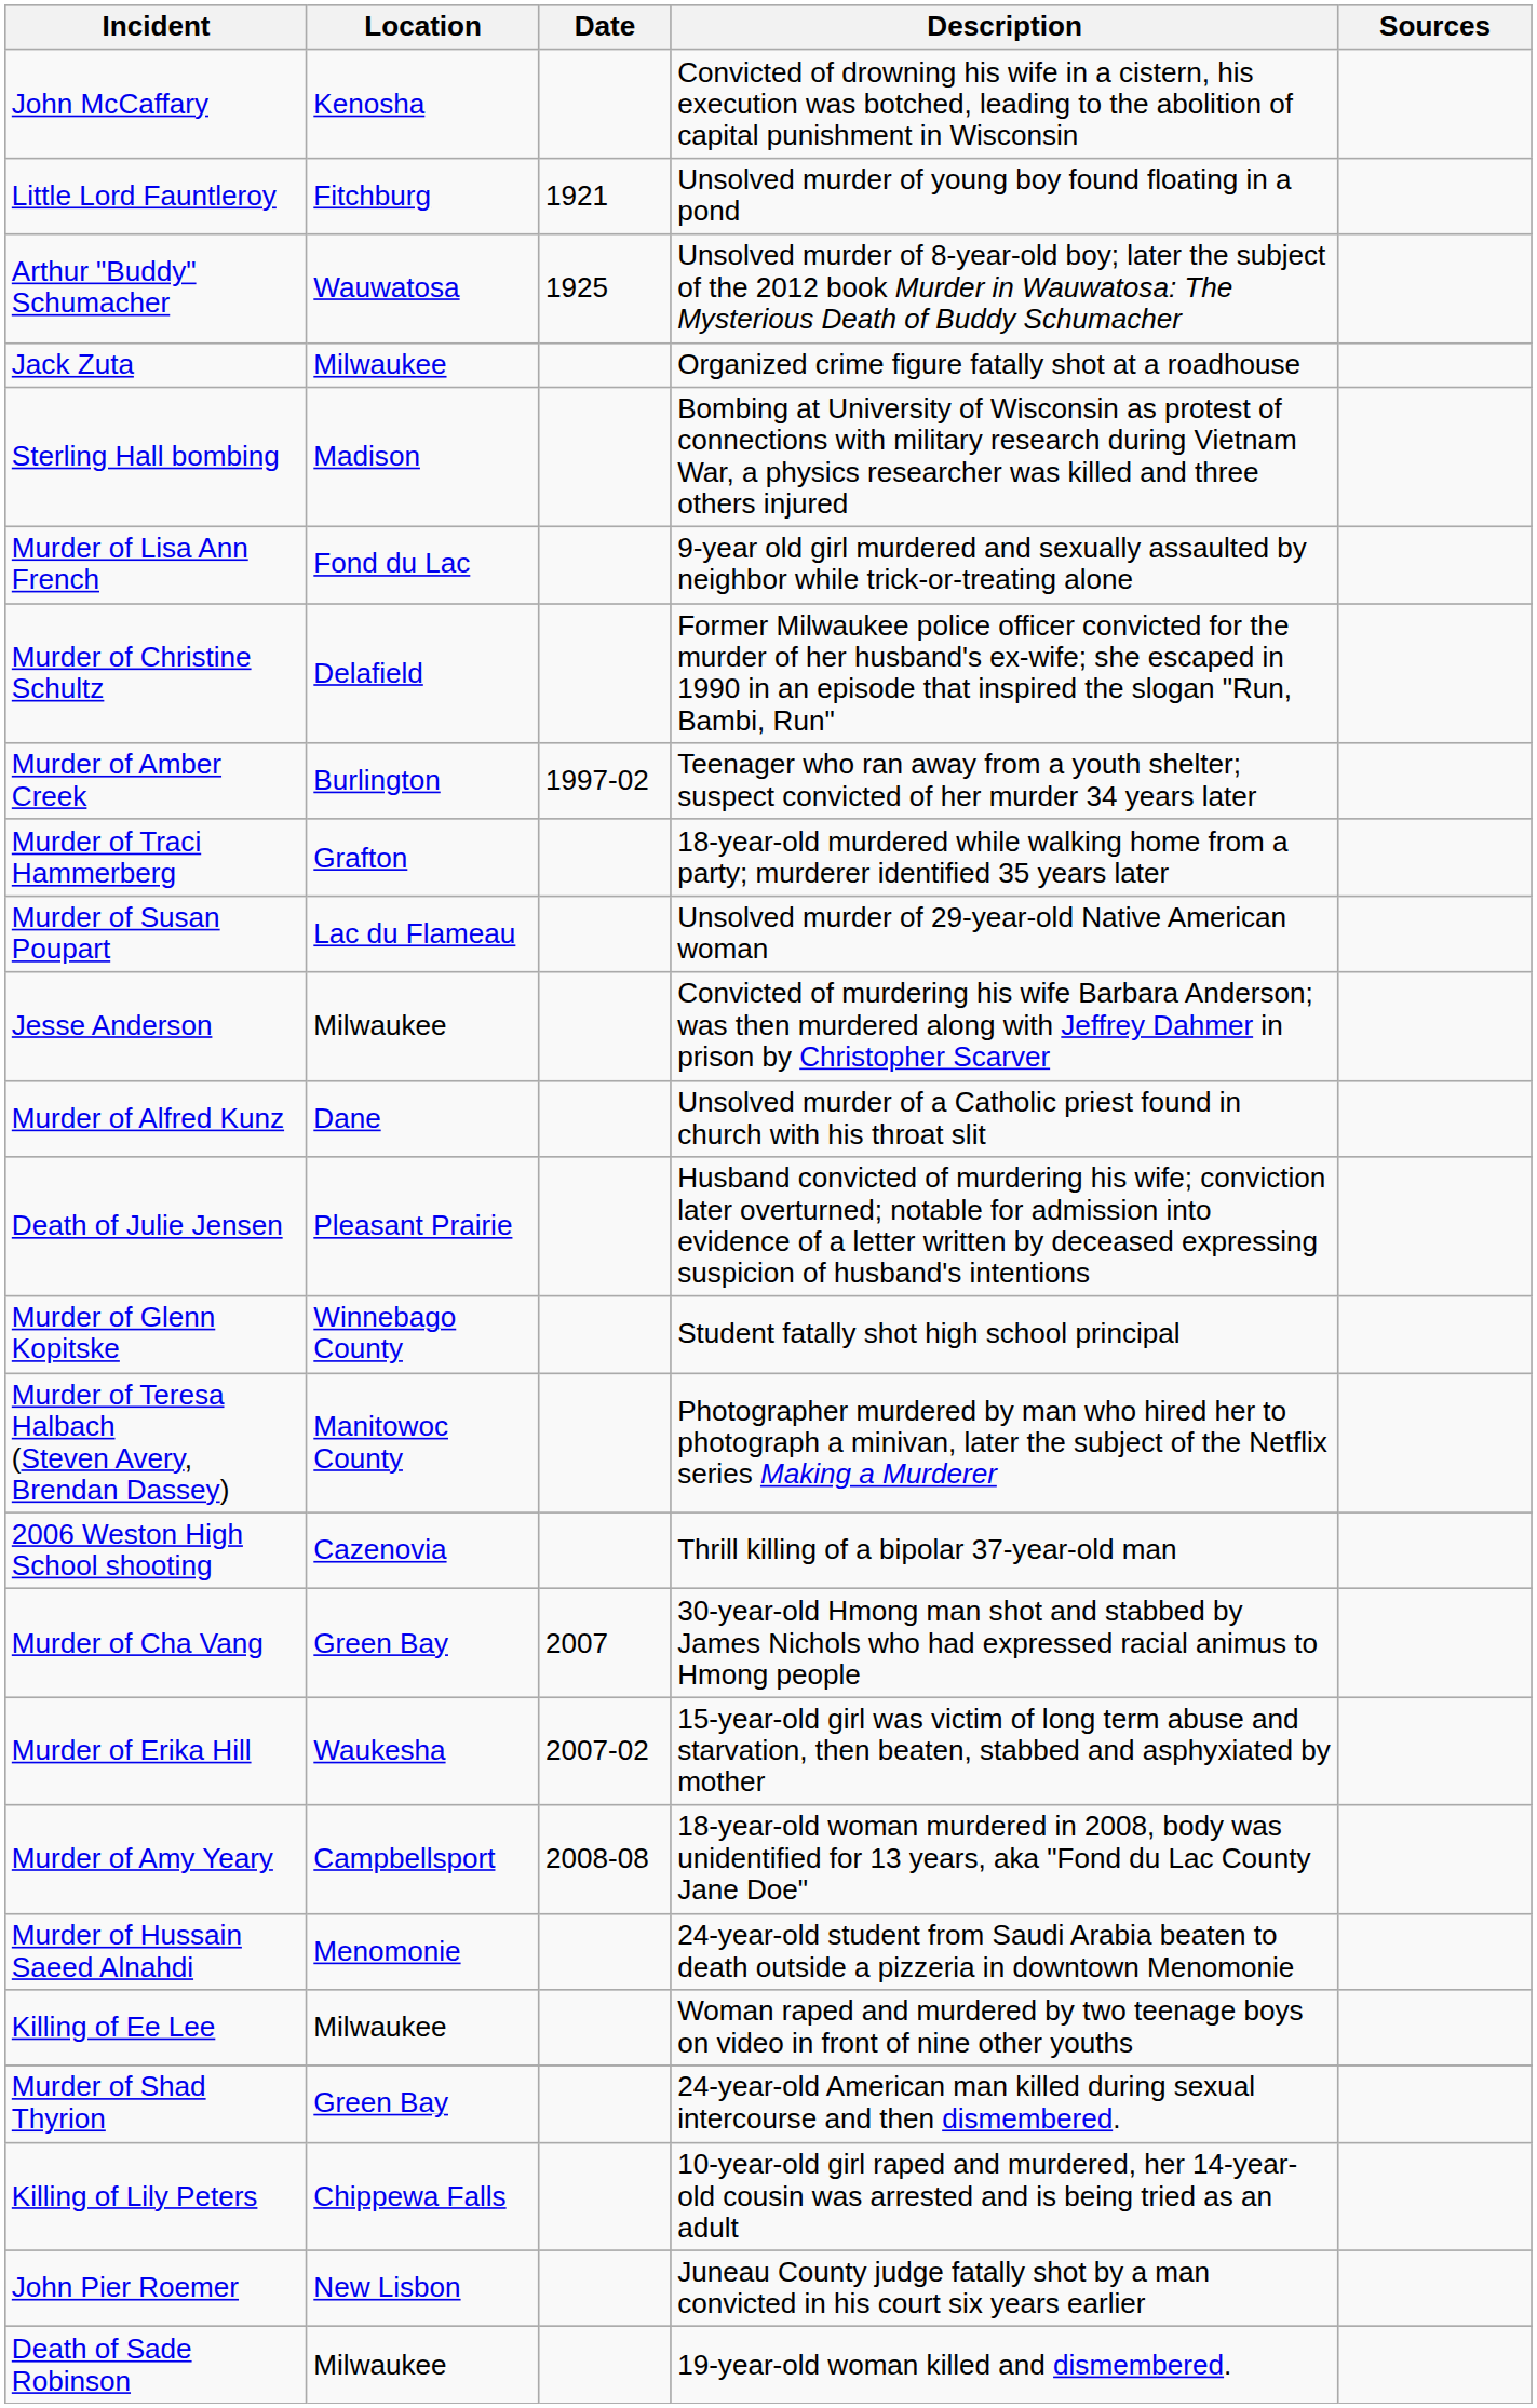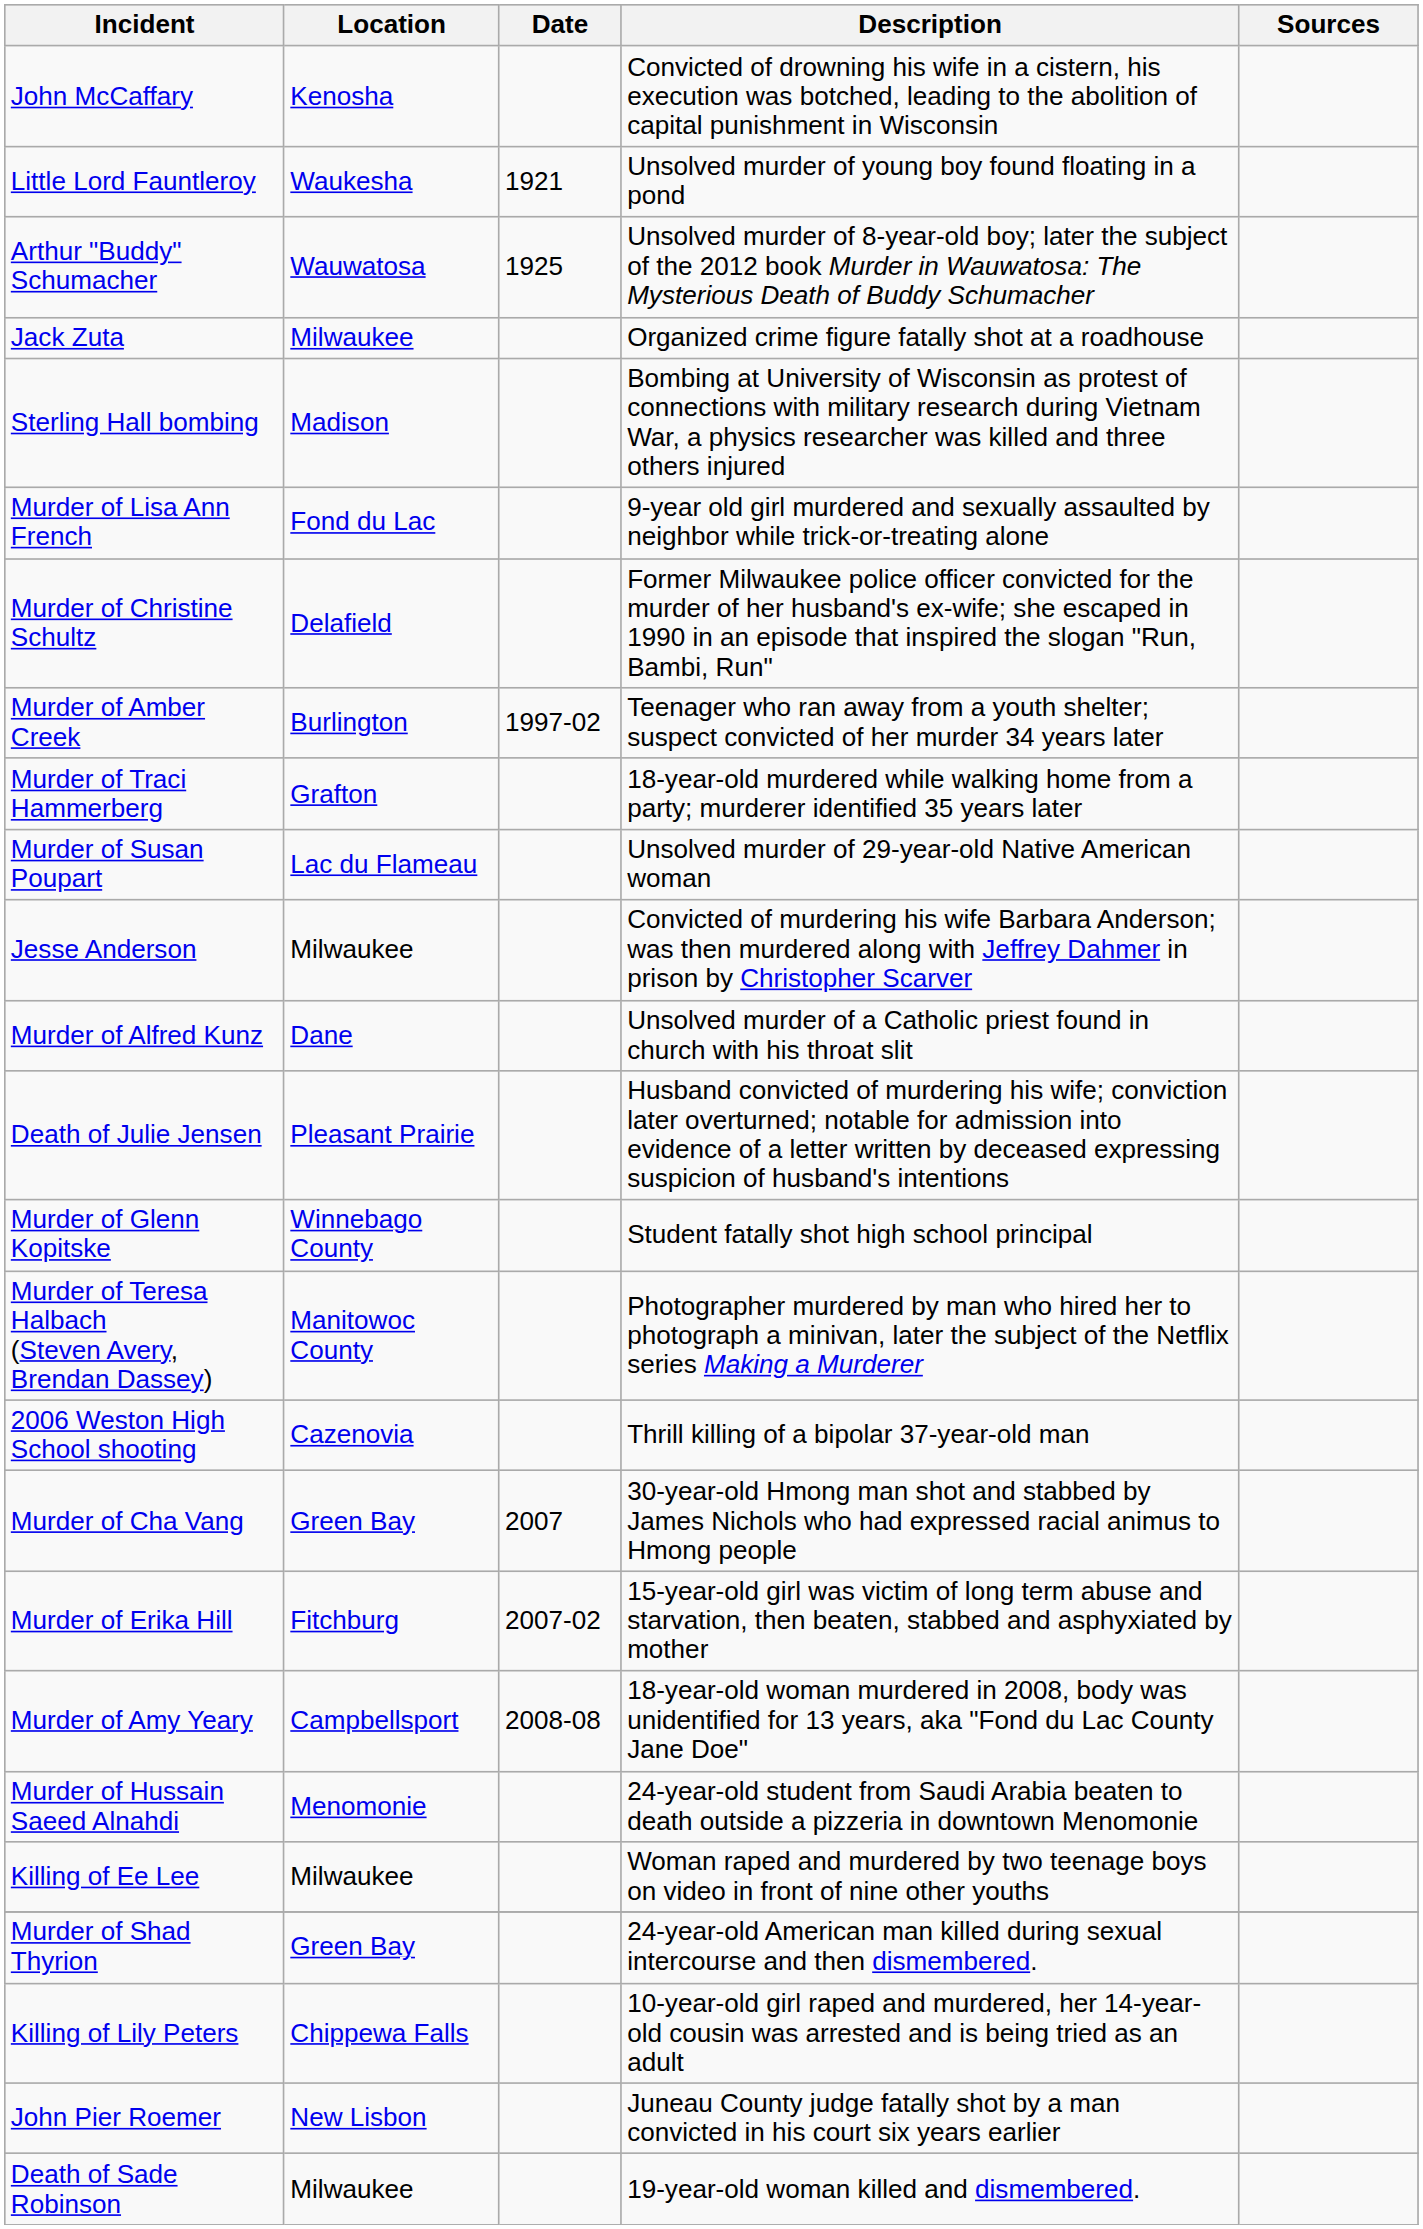Little Lord Fauntleroy | Location: Fitchburg -> Waukesha
Murder of Erika Hill | Location: Waukesha -> Fitchburg
